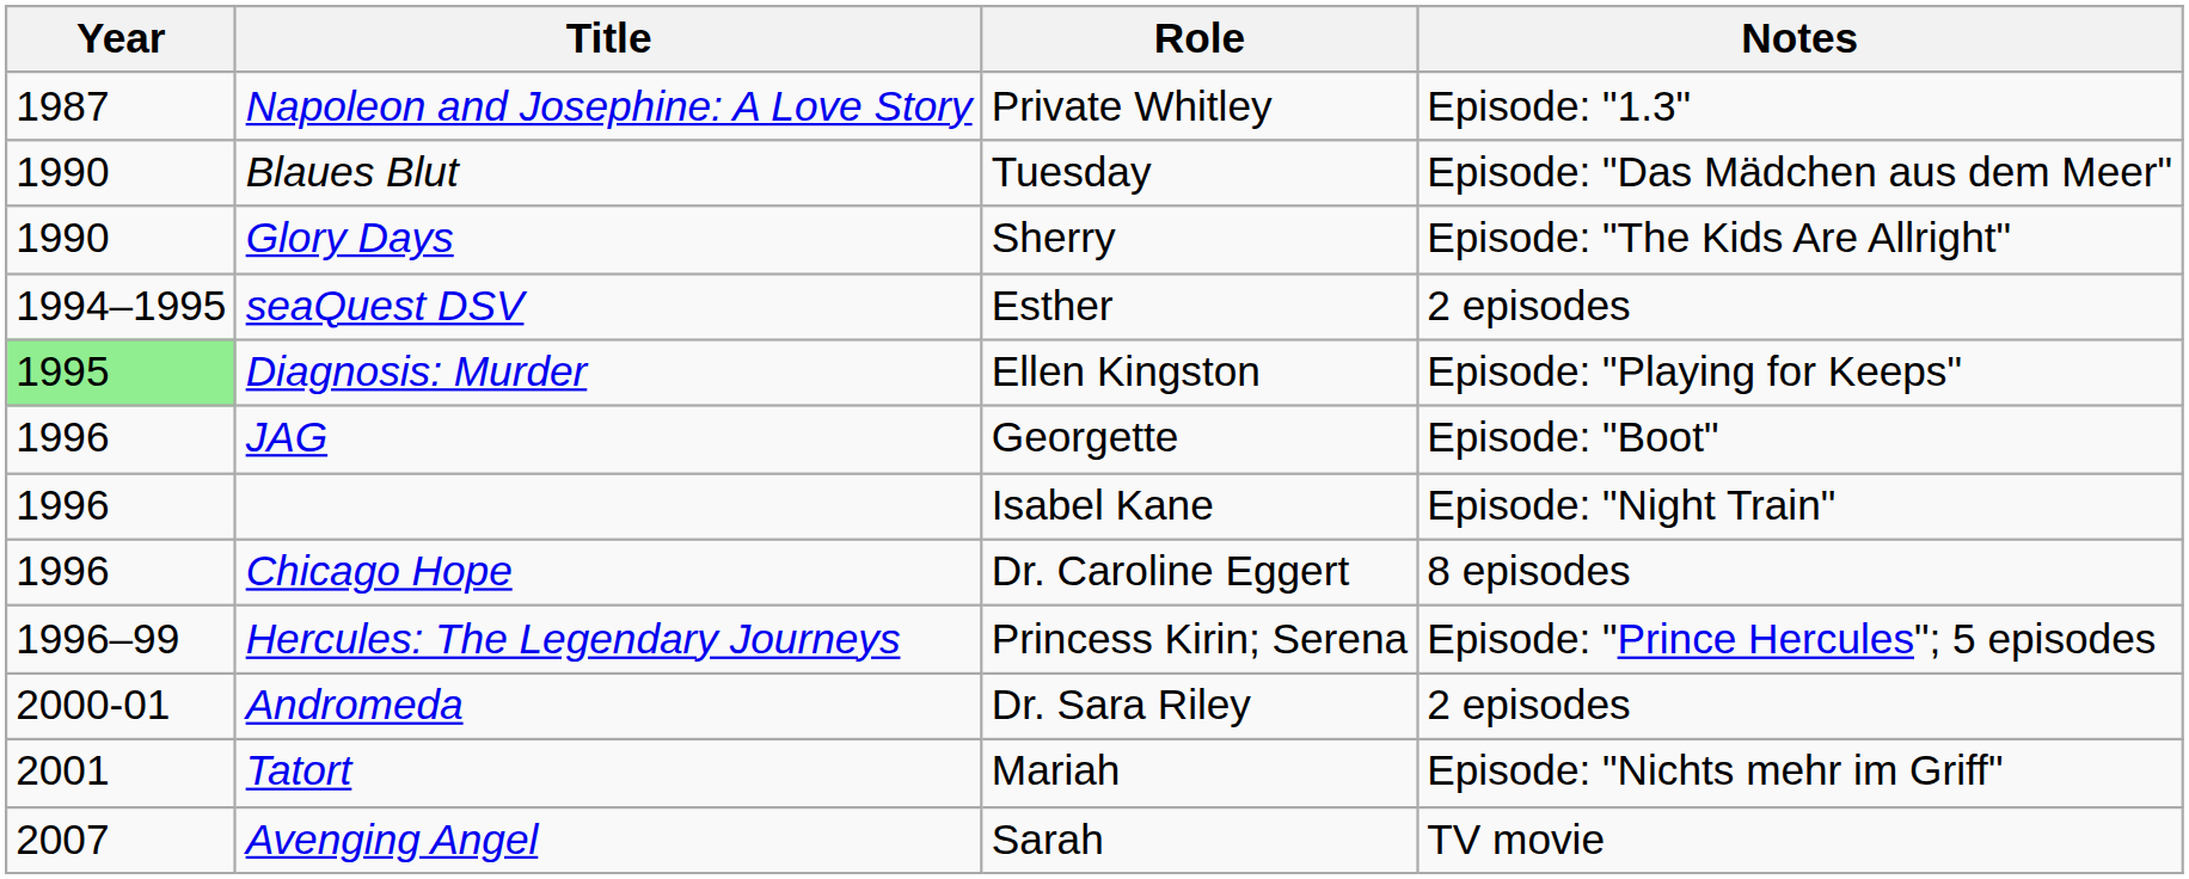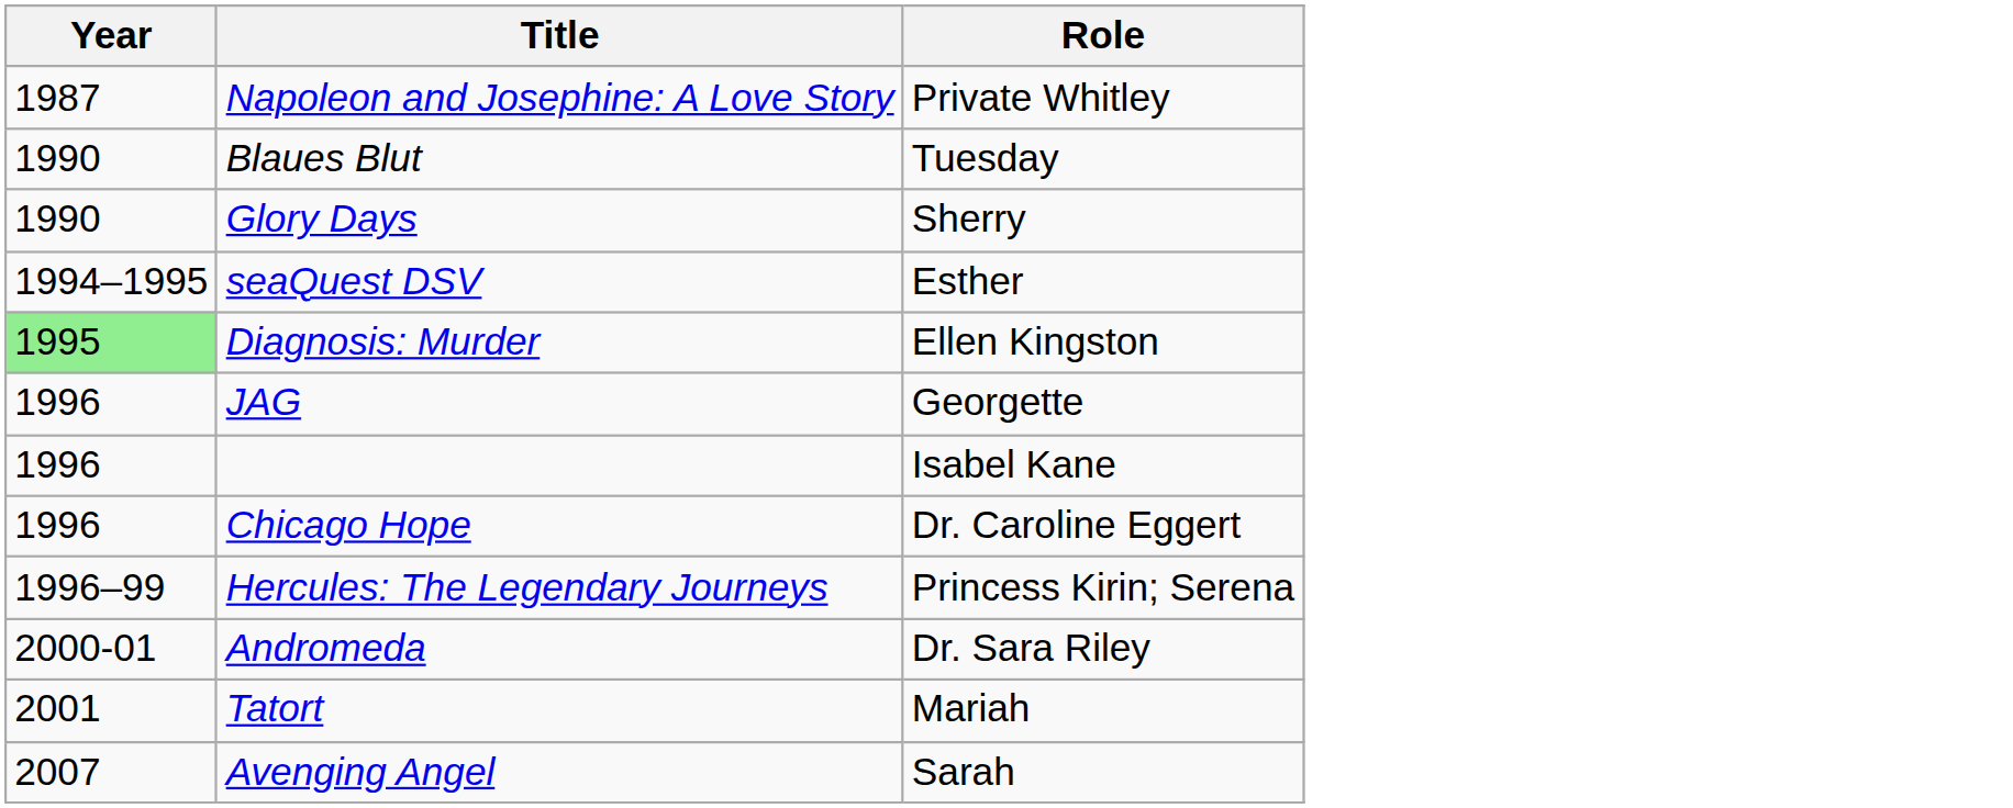- column: Notes | Episode: "1.3" | Episode: "Das Mädchen aus dem Meer" | Episode: "The Kids Are Allright" | 2 episodes | Episode: "Playing for Keeps" | Episode: "Boot" | Episode: "Night Train" | 8 episodes | Episode: "Prince Hercules"; 5 episodes | 2 episodes | Episode: "Nichts mehr im Griff" | TV movie
